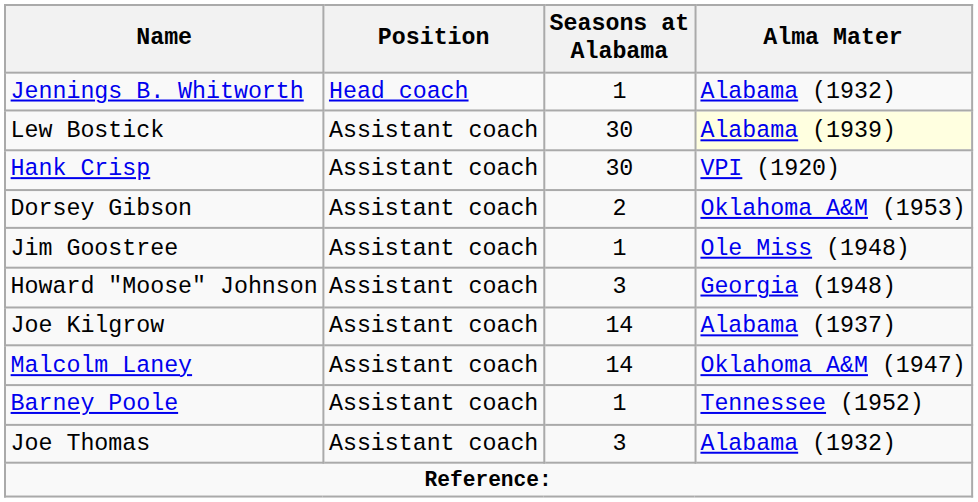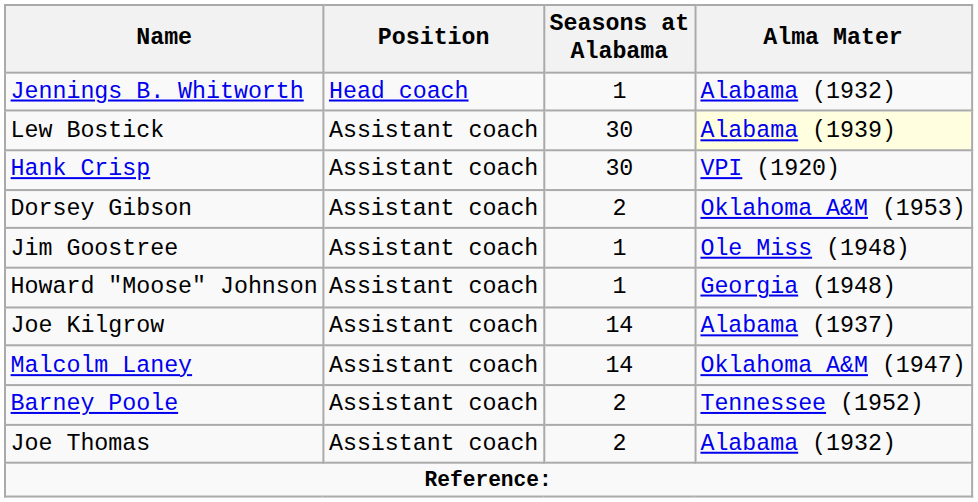Howard "Moose" Johnson | Seasons at Alabama: 3 -> 1
Barney Poole | Seasons at Alabama: 1 -> 2
Joe Thomas | Seasons at Alabama: 3 -> 2
